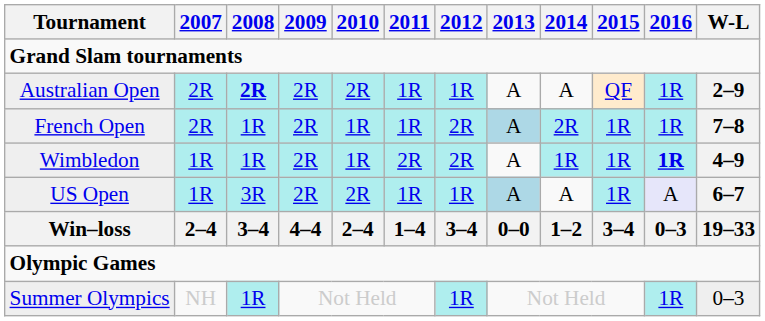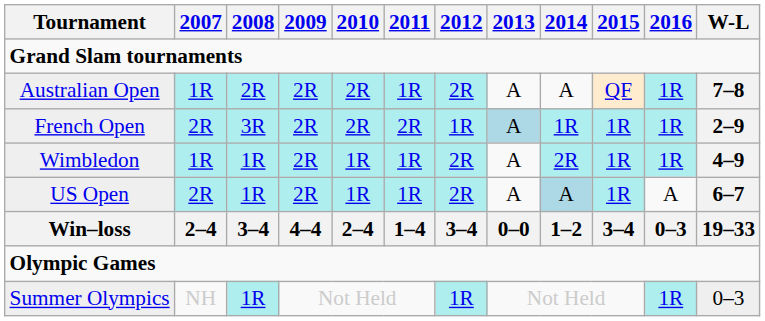Australian Open | 2007: 2R -> 1R
Australian Open | 2008: bold -> normal
Australian Open | 2012: 1R -> 2R
Australian Open | W-L: 2–9 -> 7–8
French Open | 2008: 1R -> 3R
French Open | 2010: 1R -> 2R
French Open | 2011: 1R -> 2R
French Open | 2012: 2R -> 1R
French Open | 2014: 2R -> 1R
French Open | W-L: 7–8 -> 2–9
Wimbledon | 2011: 2R -> 1R
Wimbledon | 2014: 1R -> 2R
Wimbledon | 2016: bold -> normal
US Open | 2007: 1R -> 2R
US Open | 2008: 3R -> 1R
US Open | 2010: 2R -> 1R
US Open | 2012: 1R -> 2R
US Open | 2013: lightblue background -> no background
US Open | 2014: no background -> lightblue background
US Open | 2016: lavender background -> no background
